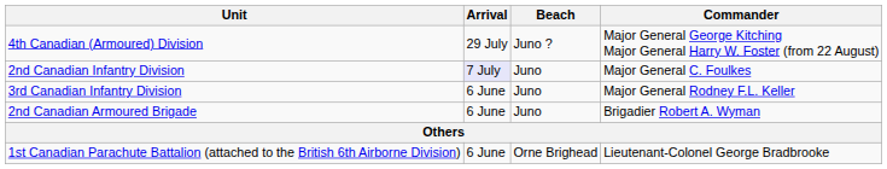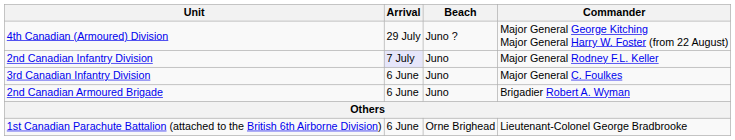2nd Canadian Infantry Division | Commander: Major General C. Foulkes -> Major General Rodney F.L. Keller
3rd Canadian Infantry Division | Commander: Major General Rodney F.L. Keller -> Major General C. Foulkes
